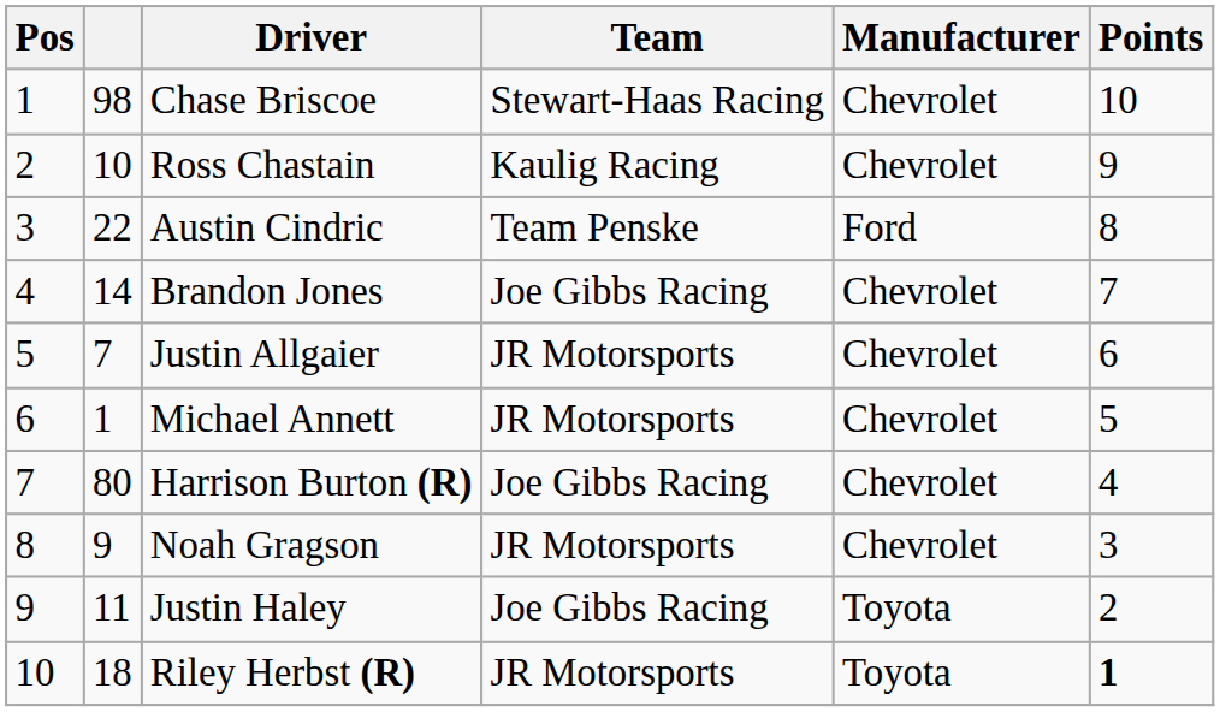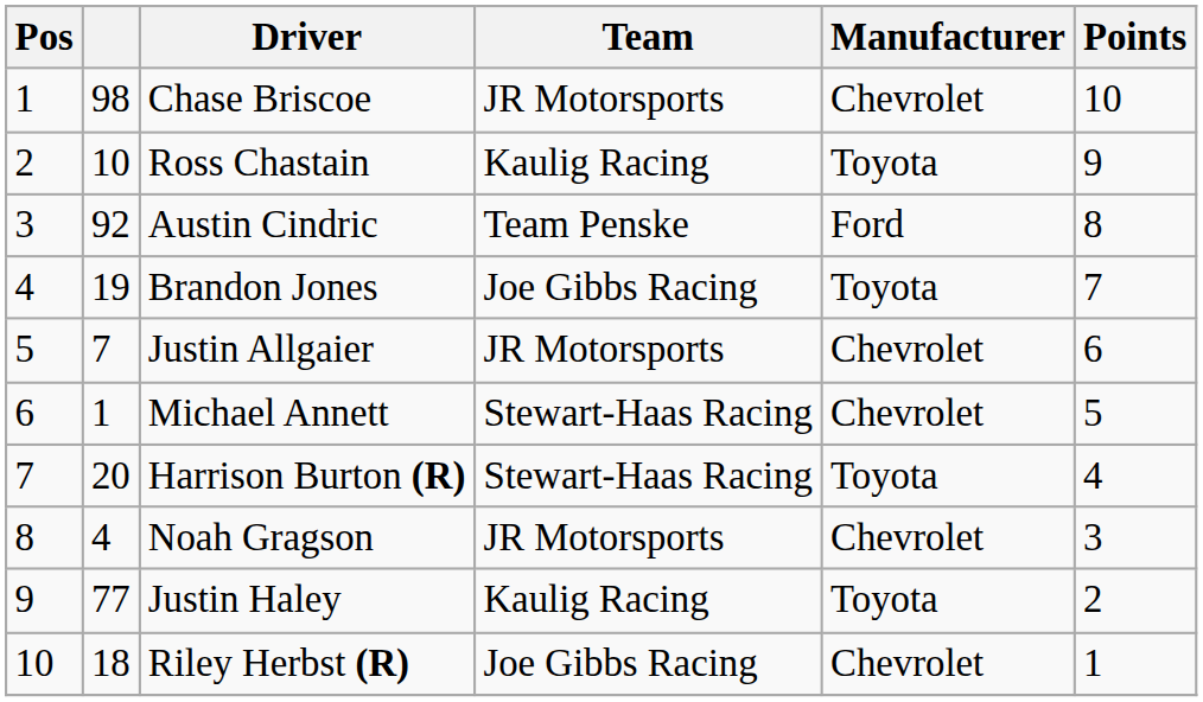Chase Briscoe | Team: Stewart-Haas Racing -> JR Motorsports
Ross Chastain | Manufacturer: Chevrolet -> Toyota
Austin Cindric | column 2: 22 -> 92
Brandon Jones | column 2: 14 -> 19
Brandon Jones | Manufacturer: Chevrolet -> Toyota
Michael Annett | Team: JR Motorsports -> Stewart-Haas Racing
Harrison Burton (R) | column 2: 80 -> 20
Harrison Burton (R) | Team: Joe Gibbs Racing -> Stewart-Haas Racing
Harrison Burton (R) | Manufacturer: Chevrolet -> Toyota
Noah Gragson | column 2: 9 -> 4
Justin Haley | column 2: 11 -> 77
Justin Haley | Team: Joe Gibbs Racing -> Kaulig Racing
Riley Herbst (R) | Team: JR Motorsports -> Joe Gibbs Racing
Riley Herbst (R) | Manufacturer: Toyota -> Chevrolet
Riley Herbst (R) | Points: bold -> normal
